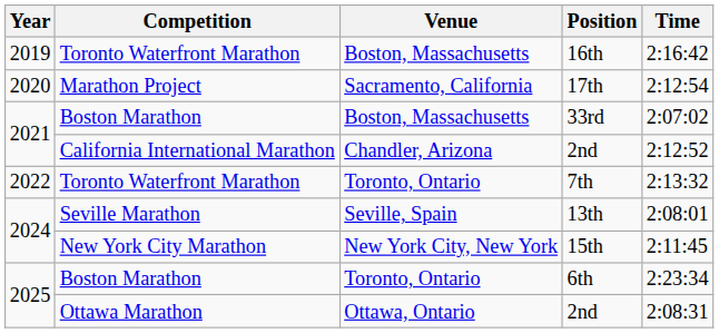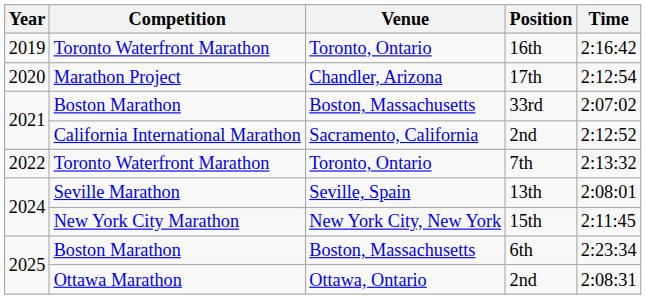16th | Venue: Boston, Massachusetts -> Toronto, Ontario
17th | Venue: Sacramento, California -> Chandler, Arizona
California International Marathon / 2nd | Venue: Chandler, Arizona -> Sacramento, California
6th | Venue: Toronto, Ontario -> Boston, Massachusetts
